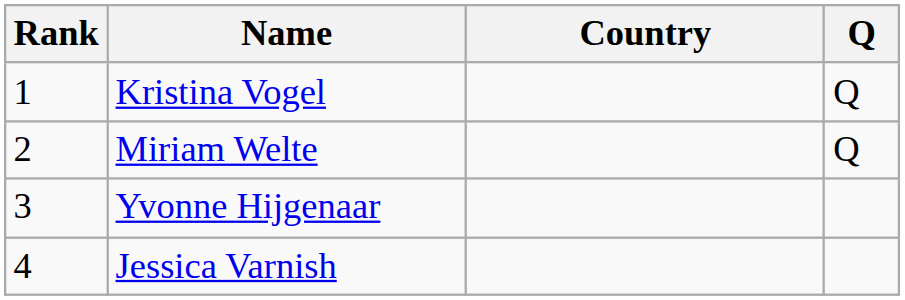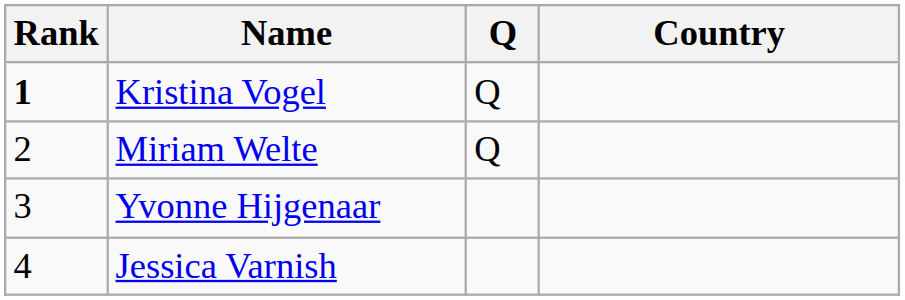columns swapped: Country <-> Q
Kristina Vogel | Rank: normal -> bold
